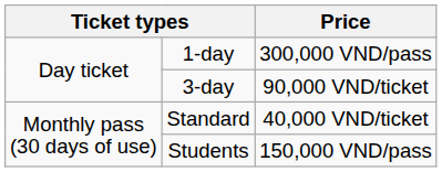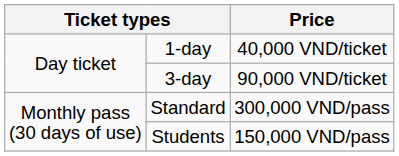1-day | Price: 300,000 VND/pass -> 40,000 VND/ticket
Standard | Price: 40,000 VND/ticket -> 300,000 VND/pass
